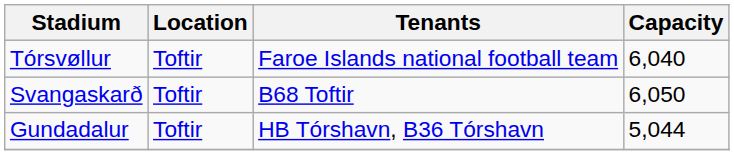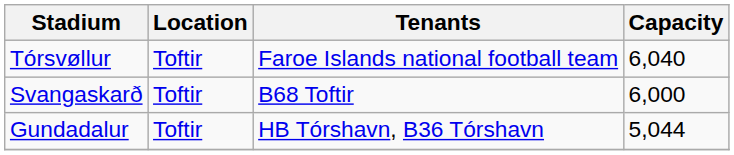Svangaskarð | Capacity: 6,050 -> 6,000
